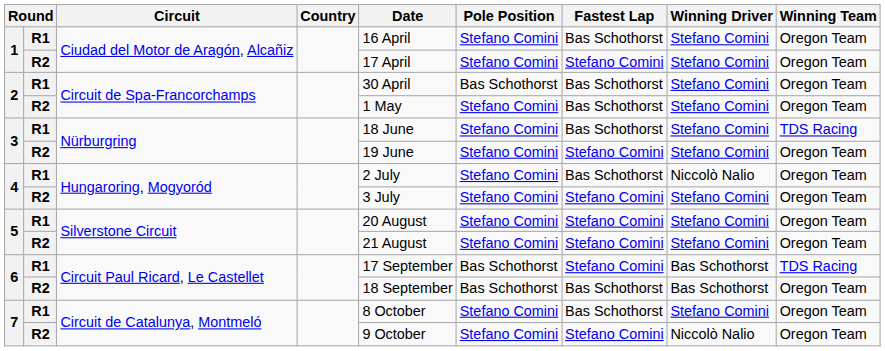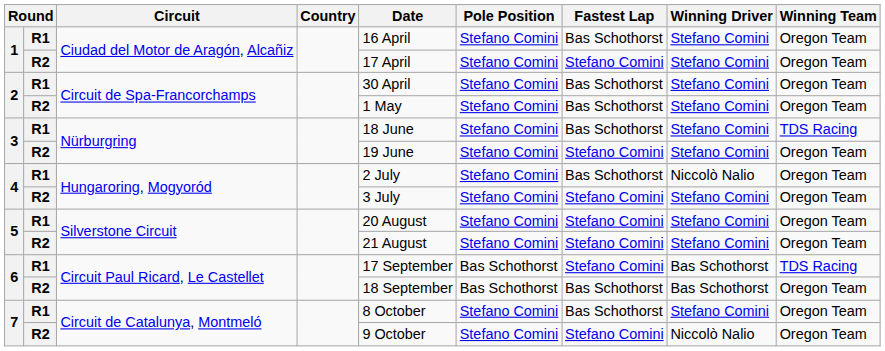2 / R1 | Pole Position: Bas Schothorst -> Stefano Comini
